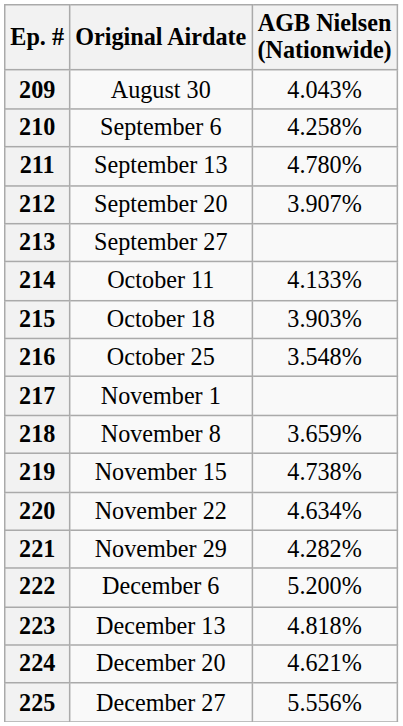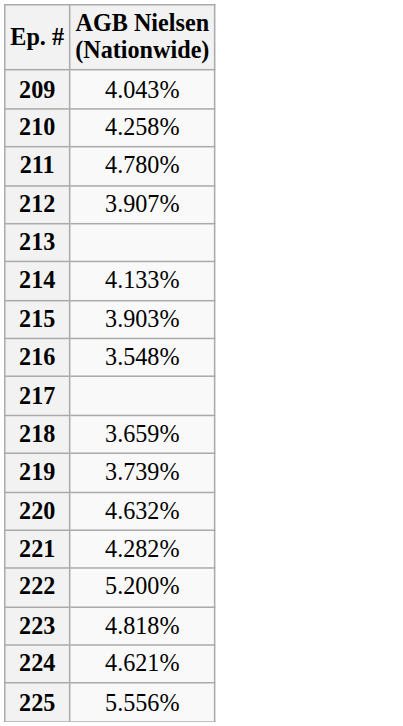- column: Original Airdate | August 30 | September 6 | September 13 | September 20 | September 27 | October 11 | October 18 | October 25 | November 1 | November 8 | November 15 | November 22 | November 29 | December 6 | December 13 | December 20 | December 27
219 | AGB Nielsen (Nationwide): 4.738% -> 3.739%
220 | AGB Nielsen (Nationwide): 4.634% -> 4.632%
